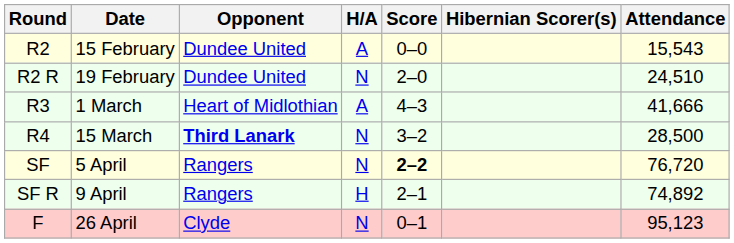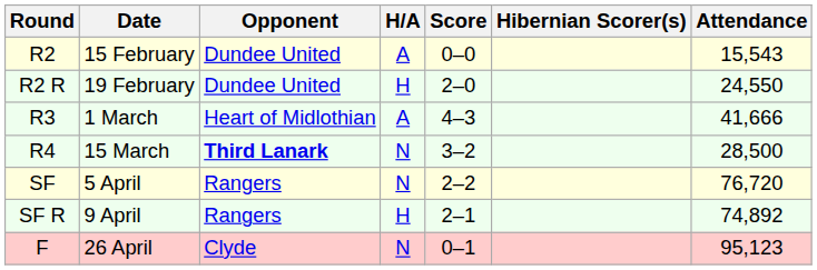19 February | H/A: N -> H
19 February | Attendance: 24,510 -> 24,550
5 April | Score: bold -> normal
